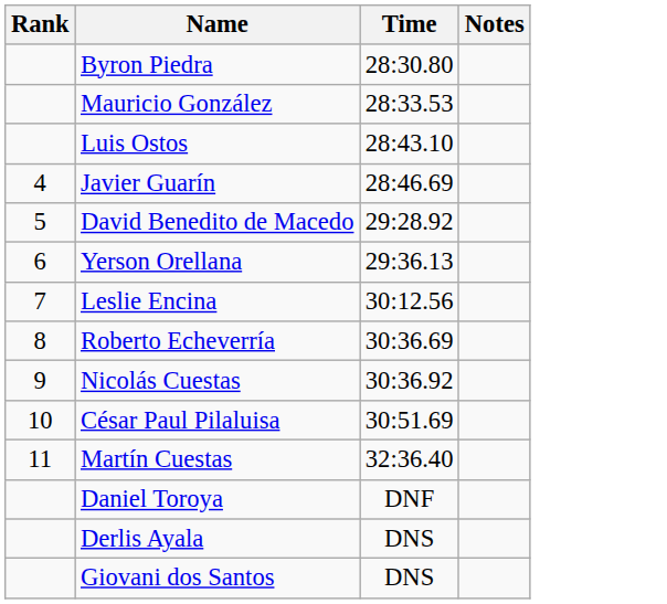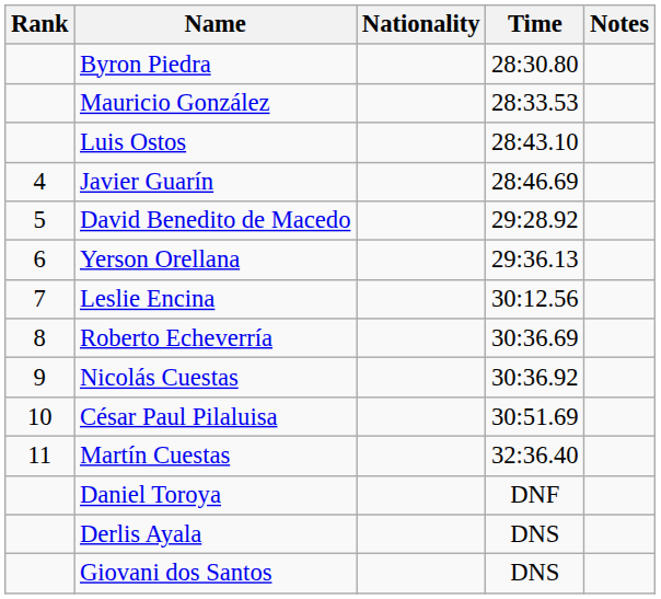+ column: Nationality
